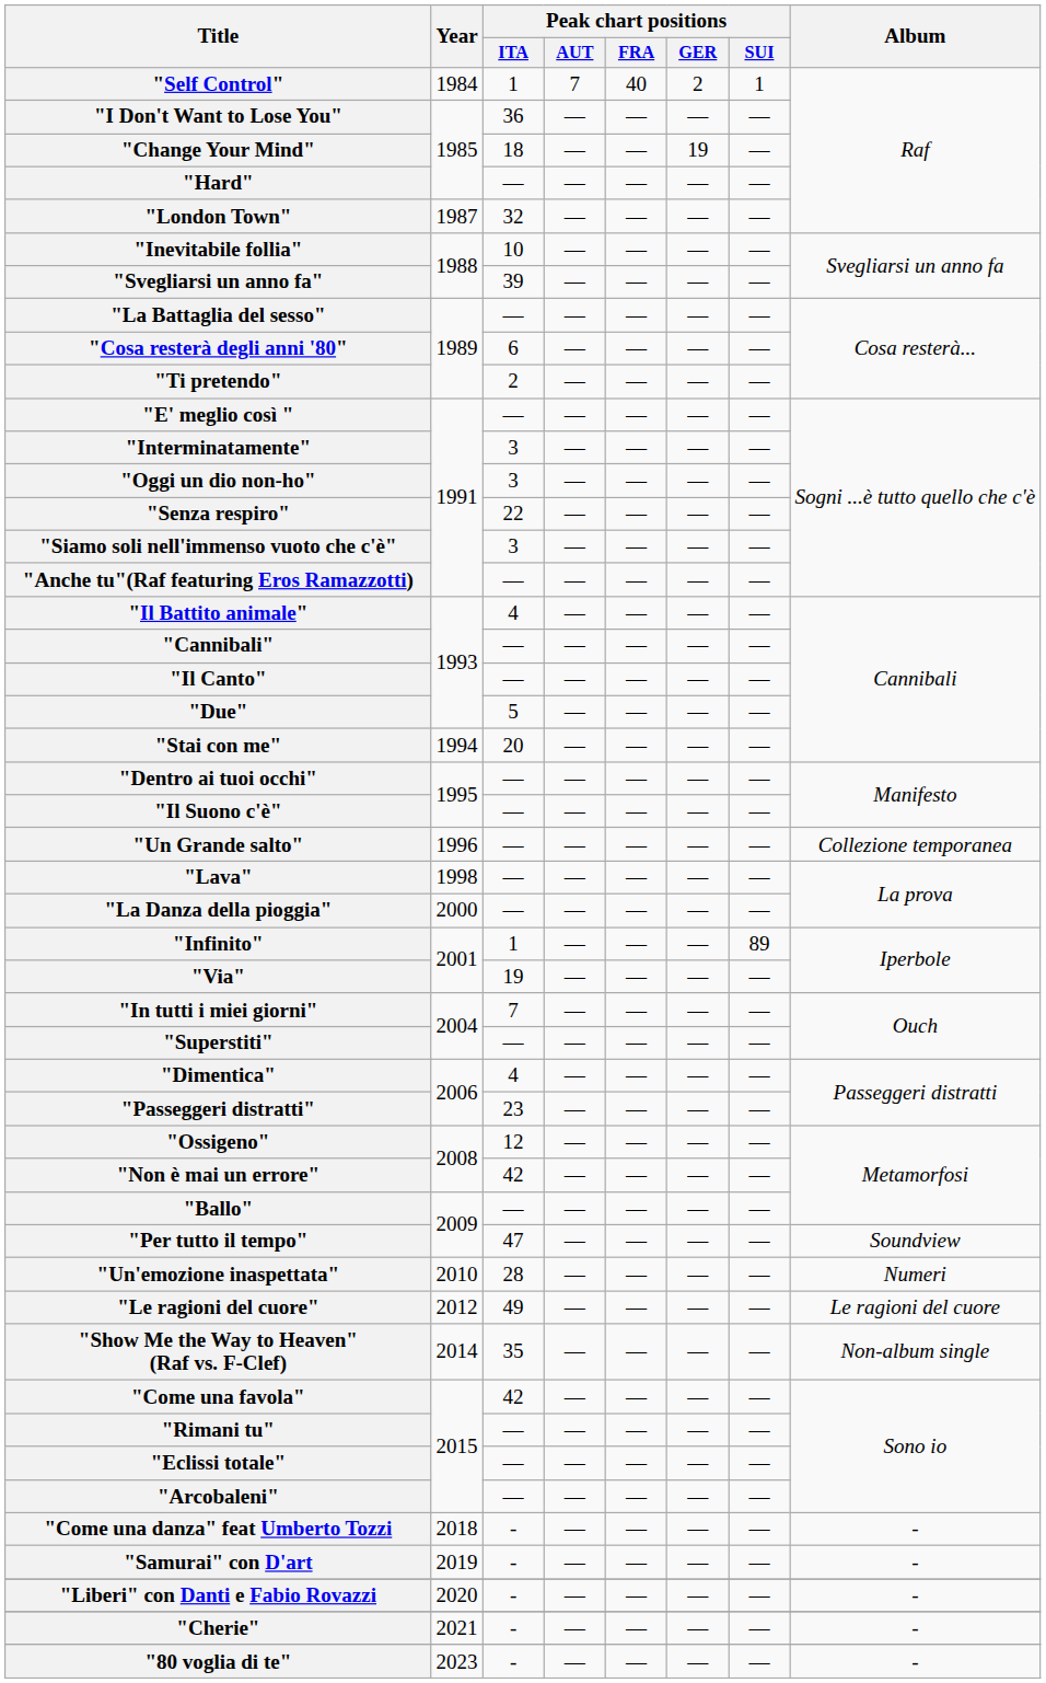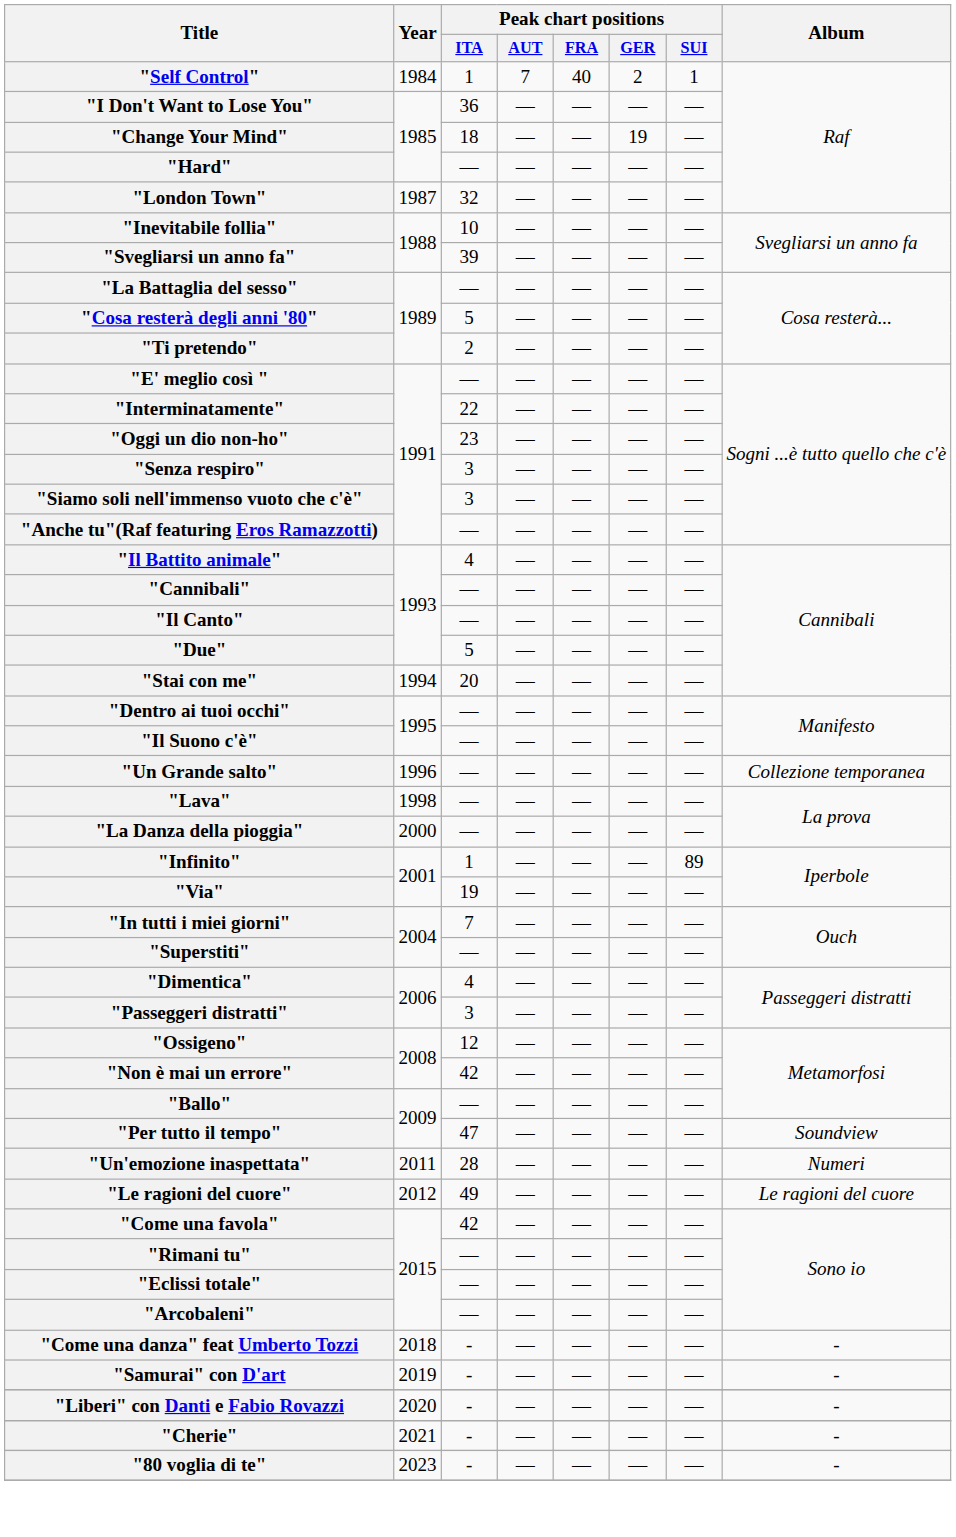"Cosa resterà degli anni '80" | Peak chart positions / ITA: 6 -> 5
"Interminatamente" | Peak chart positions / ITA: 3 -> 22
"Oggi un dio non-ho" | Peak chart positions / ITA: 3 -> 23
"Senza respiro" | Peak chart positions / ITA: 22 -> 3
"Passeggeri distratti" | Peak chart positions / ITA: 23 -> 3
"Un'emozione inaspettata" | Year: 2010 -> 2011
- row: "Show Me the Way to Heaven" (Raf vs. F-Clef) | 2014 | 35 | — | — | — | — | Non-album single
